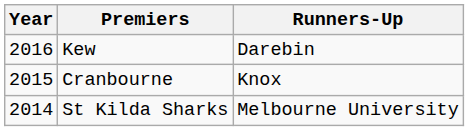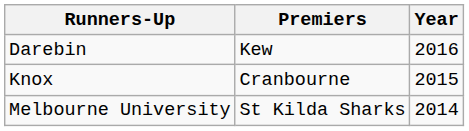columns swapped: Year <-> Runners-Up
